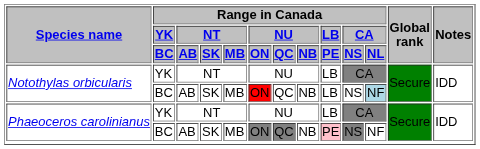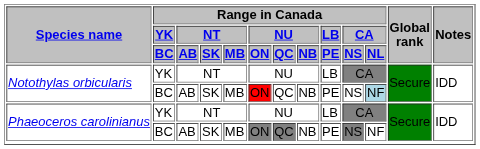Notothylas orbicularis / BC | Range in Canada / LB / PE: LB -> PE
Phaeoceros carolinianus / BC | Range in Canada / LB / PE: pink background -> no background
